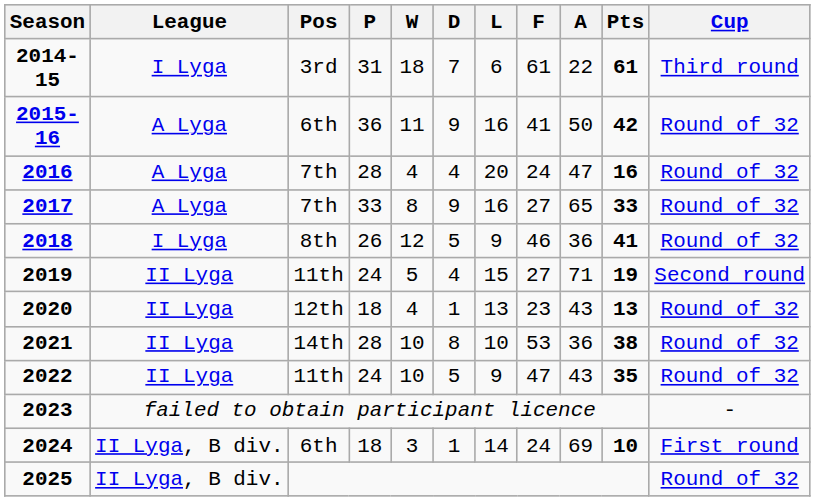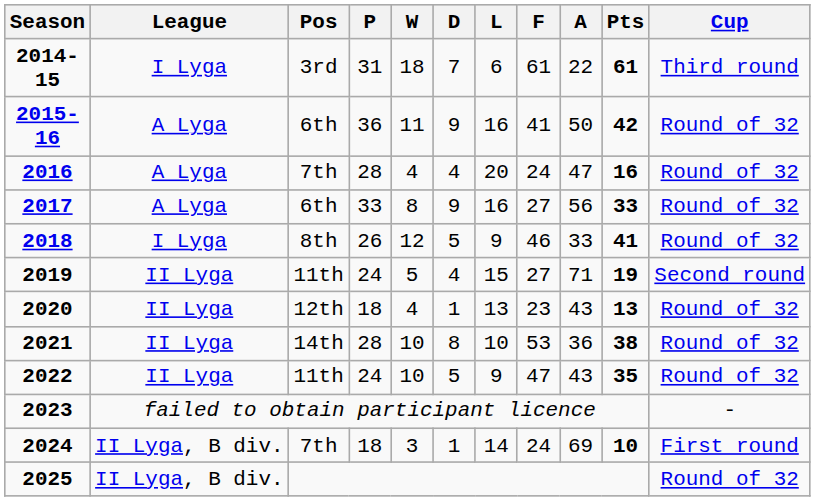2017 | Pos: 7th -> 6th
2017 | A: 65 -> 56
2018 | A: 36 -> 33
2024 | Pos: 6th -> 7th
